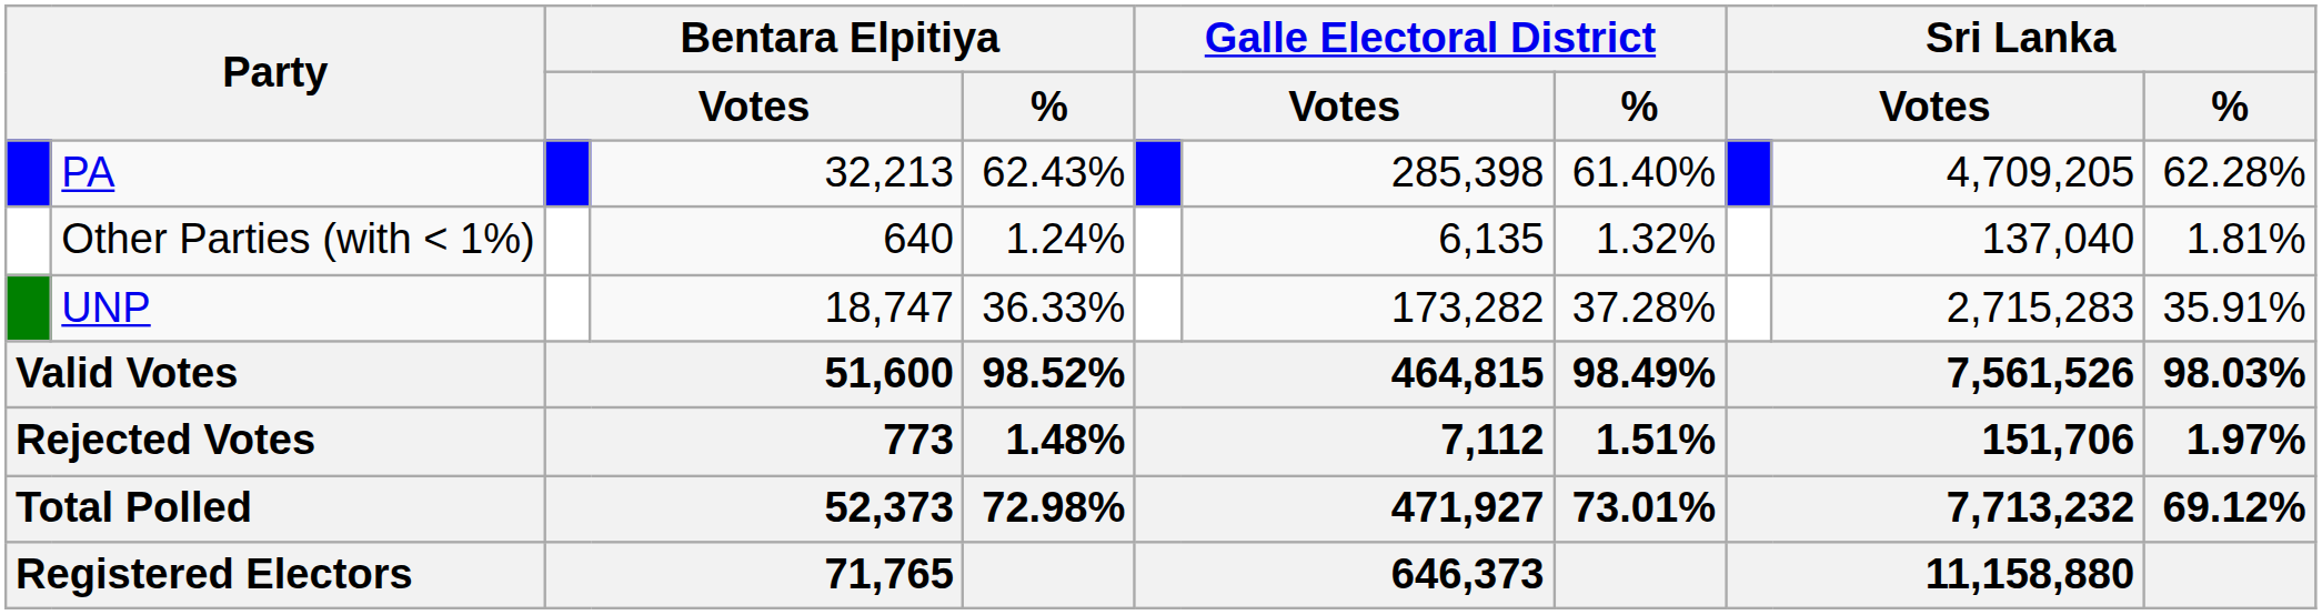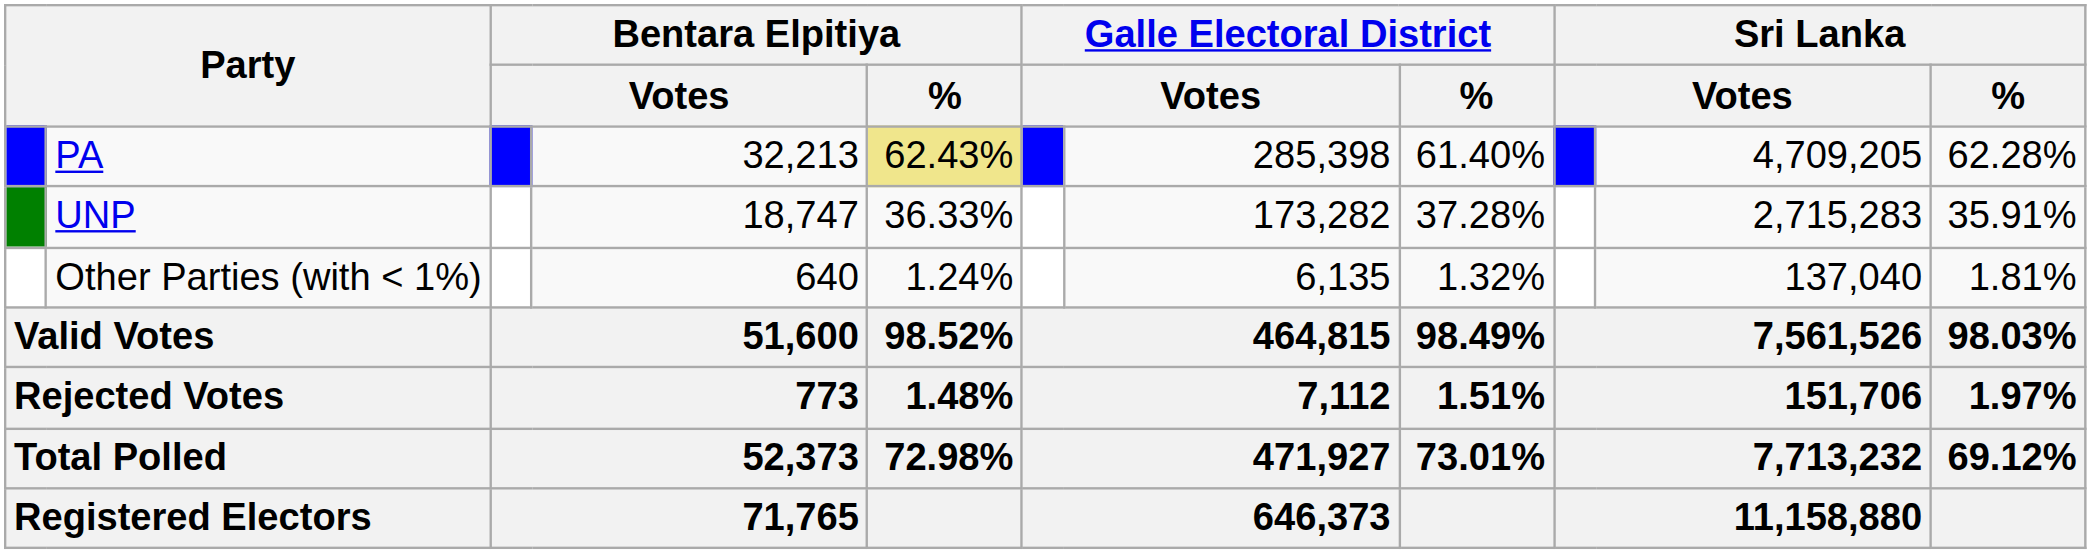PA | Bentara Elpitiya / %: no background -> khaki background
rows swapped: UNP <-> Other Parties (with < 1%)
